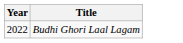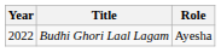+ column: Role | Ayesha
